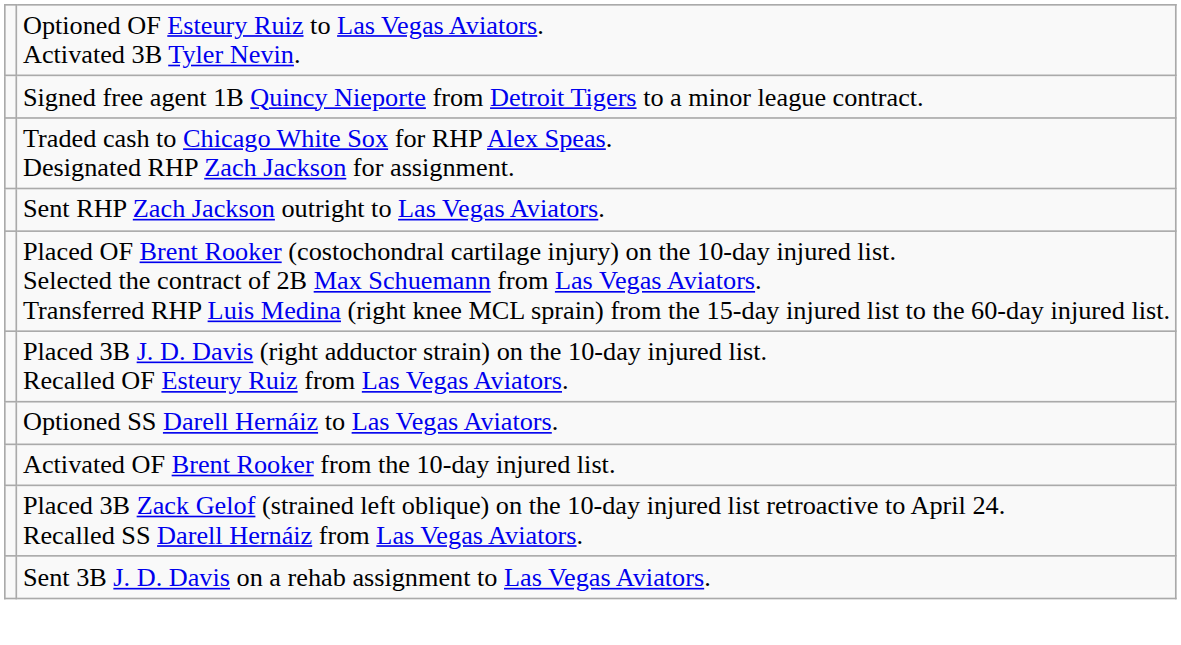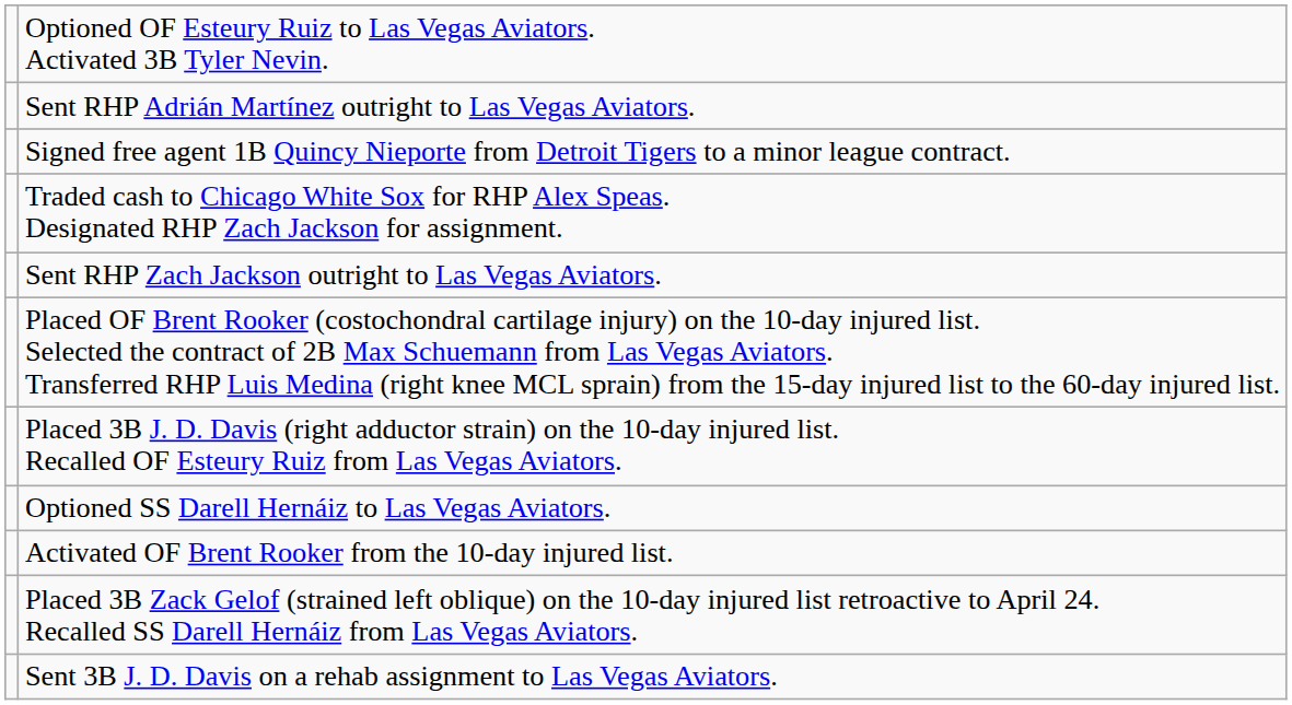+ row: Sent RHP Adrián Martínez outright to Las Vegas Aviators.
